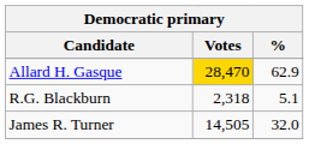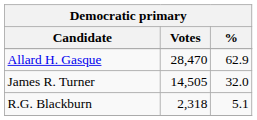Allard H. Gasque | Votes: gold background -> no background
rows swapped: James R. Turner <-> R.G. Blackburn
